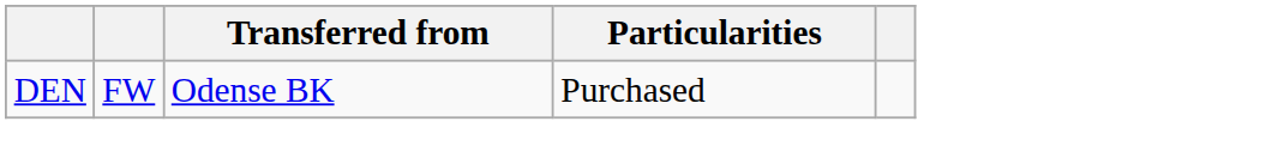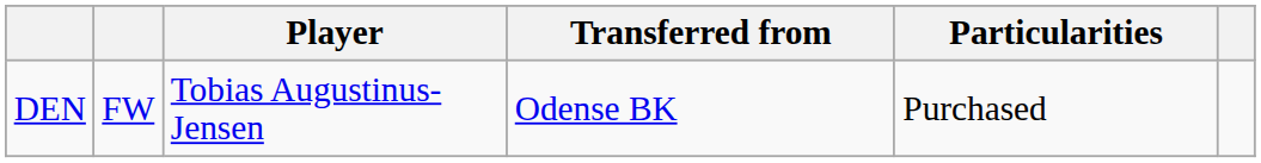+ column: Player | Tobias Augustinus-Jensen
